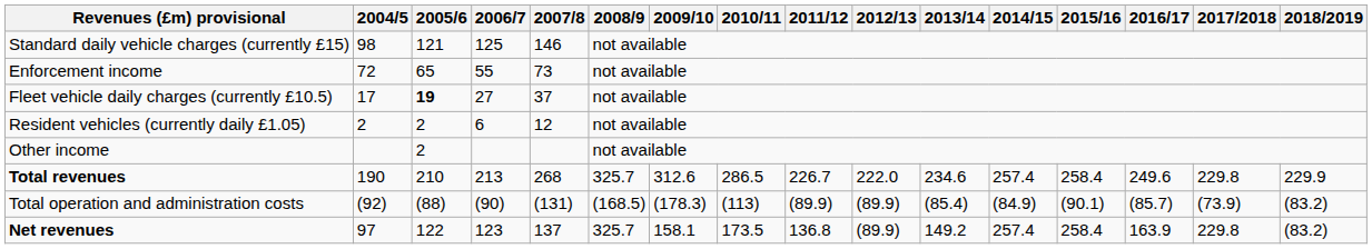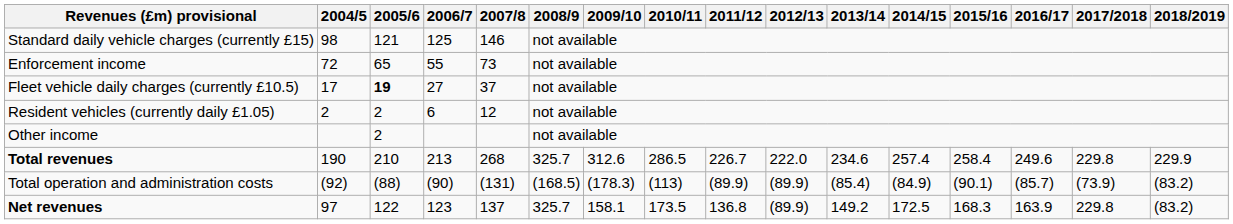Net revenues | 2014/15: 257.4 -> 172.5
Net revenues | 2015/16: 258.4 -> 168.3
